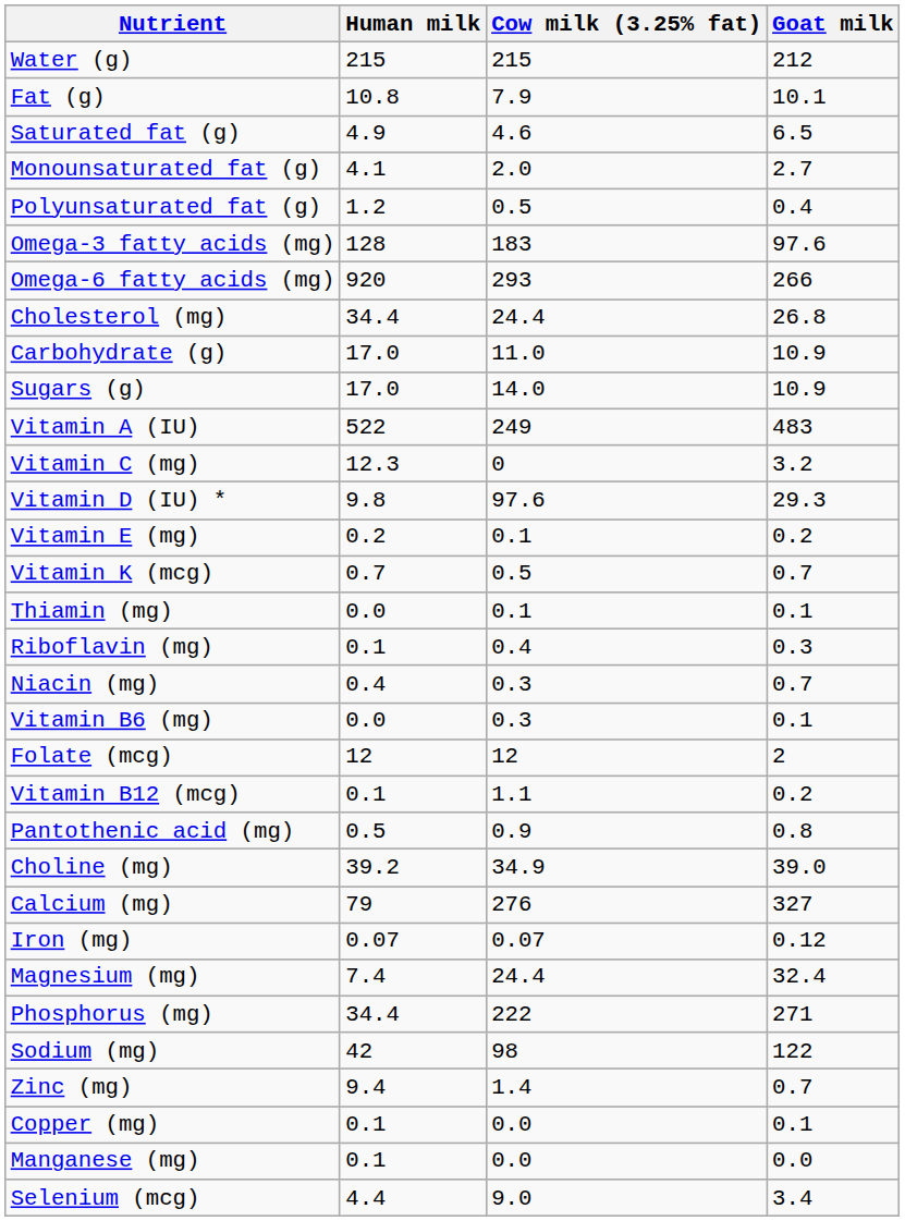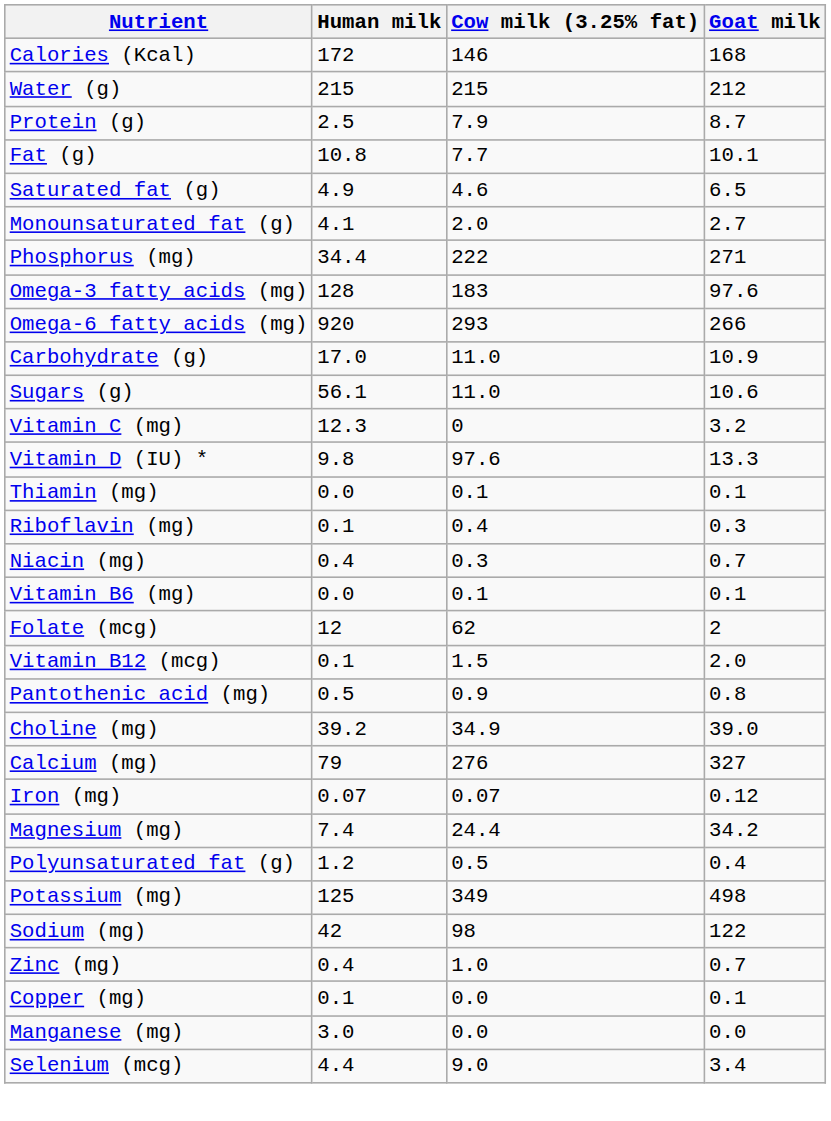+ row: Calories (Kcal) | 172 | 146 | 168
+ row: Protein (g) | 2.5 | 7.9 | 8.7
Fat (g) | Cow milk (3.25% fat): 7.9 -> 7.7
rows swapped: Polyunsaturated fat (g) <-> Phosphorus (mg)
- row: Cholesterol (mg) | 34.4 | 24.4 | 26.8
Sugars (g) | Human milk: 17.0 -> 56.1
Sugars (g) | Cow milk (3.25% fat): 14.0 -> 11.0
Sugars (g) | Goat milk: 10.9 -> 10.6
- row: Vitamin A (IU) | 522 | 249 | 483
Vitamin D (IU) * | Goat milk: 29.3 -> 13.3
- row: Vitamin E (mg) | 0.2 | 0.1 | 0.2
- row: Vitamin K (mcg) | 0.7 | 0.5 | 0.7
Vitamin B6 (mg) | Cow milk (3.25% fat): 0.3 -> 0.1
Folate (mcg) | Cow milk (3.25% fat): 12 -> 62
Vitamin B12 (mcg) | Cow milk (3.25% fat): 1.1 -> 1.5
Vitamin B12 (mcg) | Goat milk: 0.2 -> 2.0
Magnesium (mg) | Goat milk: 32.4 -> 34.2
+ row: Potassium (mg) | 125 | 349 | 498
Zinc (mg) | Human milk: 9.4 -> 0.4
Zinc (mg) | Cow milk (3.25% fat): 1.4 -> 1.0
Manganese (mg) | Human milk: 0.1 -> 3.0
